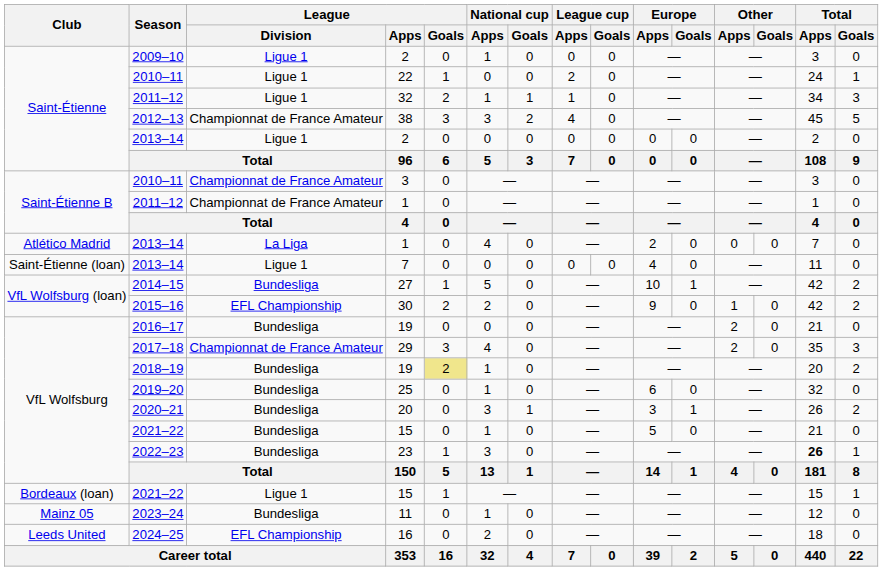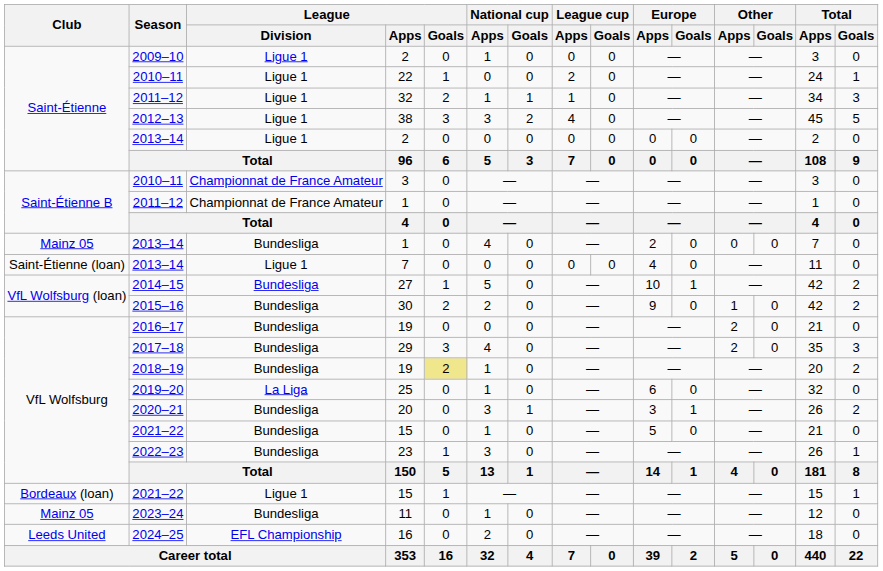38 | League / Division: Championnat de France Amateur -> Ligue 1
2013–14 / 1 | Club: Atlético Madrid -> Mainz 05
2013–14 / 1 | League / Division: La Liga -> Bundesliga
30 | League / Division: EFL Championship -> Bundesliga
29 | League / Division: Championnat de France Amateur -> Bundesliga
25 | League / Division: Bundesliga -> La Liga
23 | Total / Apps: bold -> normal
